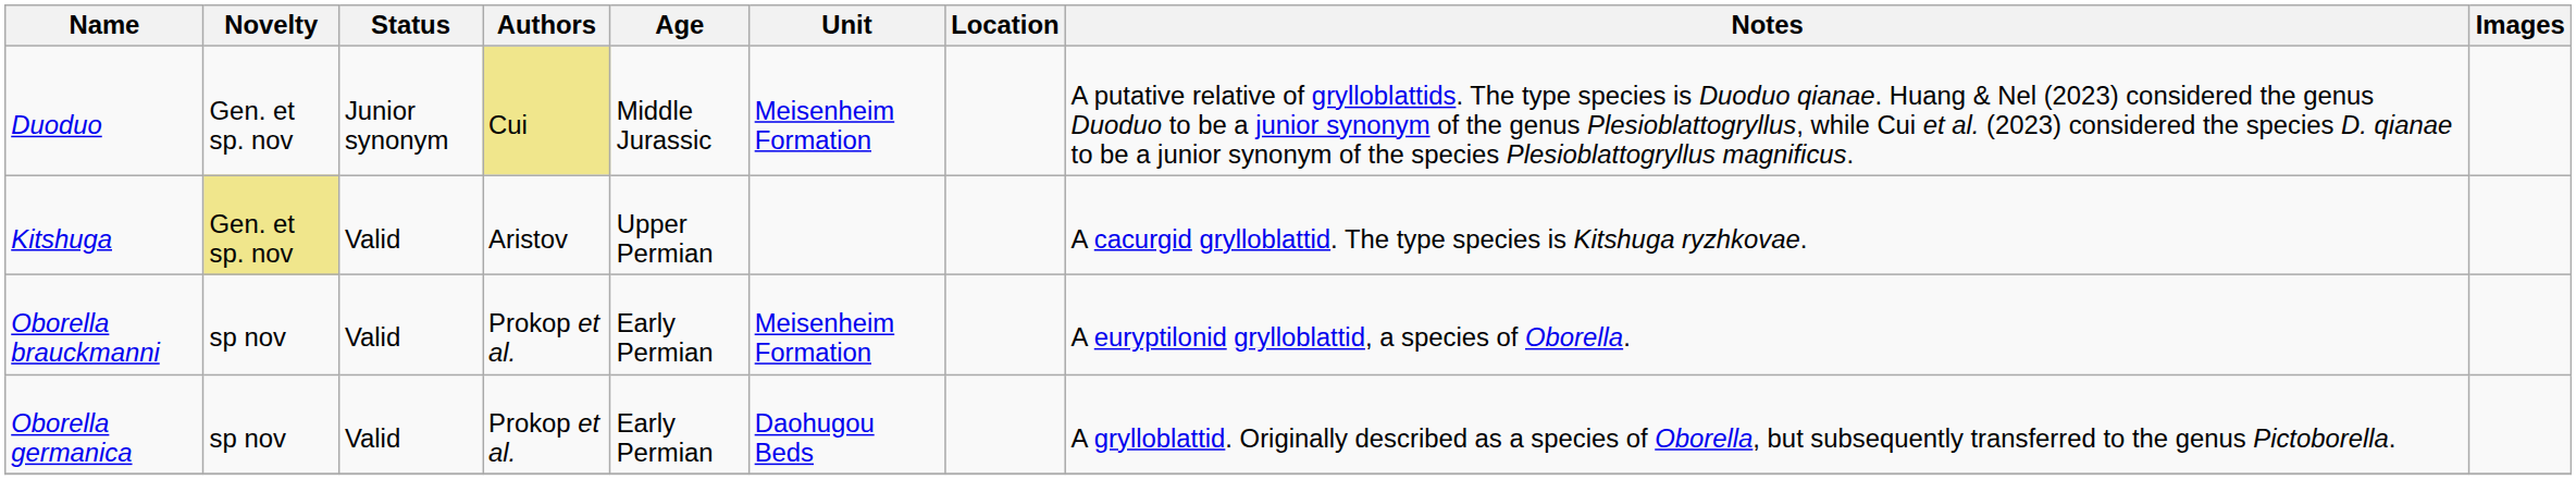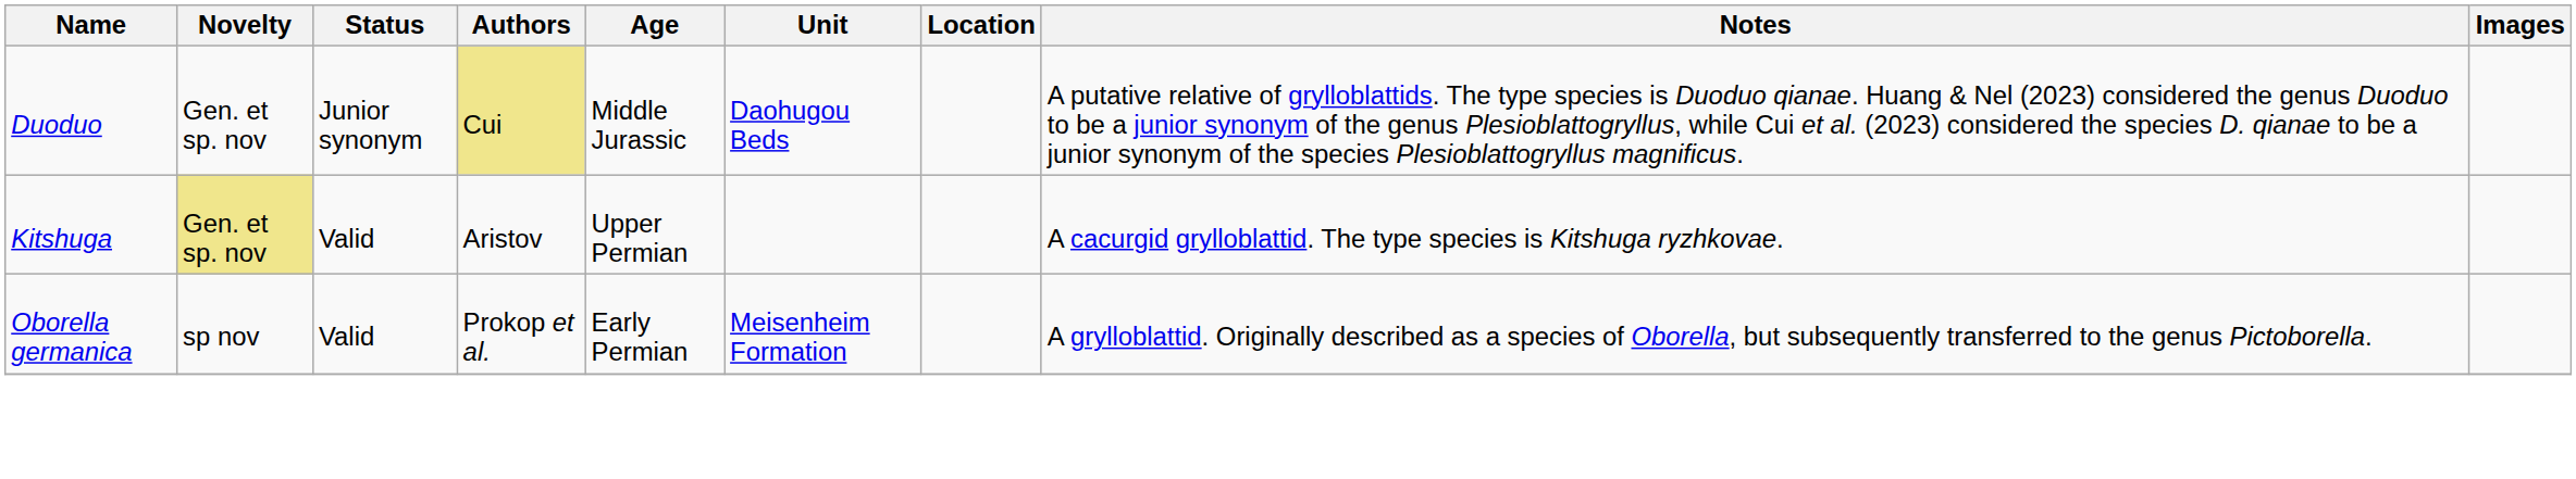Duoduo | Unit: Meisenheim Formation -> Daohugou Beds
- row: Oborella brauckmanni | sp nov | Valid | Prokop et al. | Early Permian | Meisenheim Formation | A euryptilonid grylloblattid, a species of Oborella.
Oborella germanica | Unit: Daohugou Beds -> Meisenheim Formation
